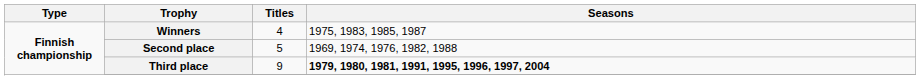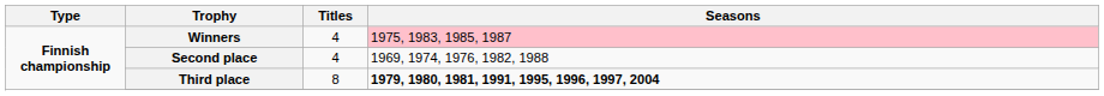Winners | Seasons: no background -> pink background
Second place | Titles: 5 -> 4
Third place | Titles: 9 -> 8
